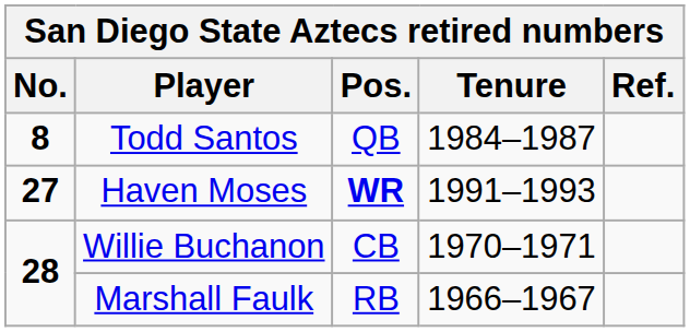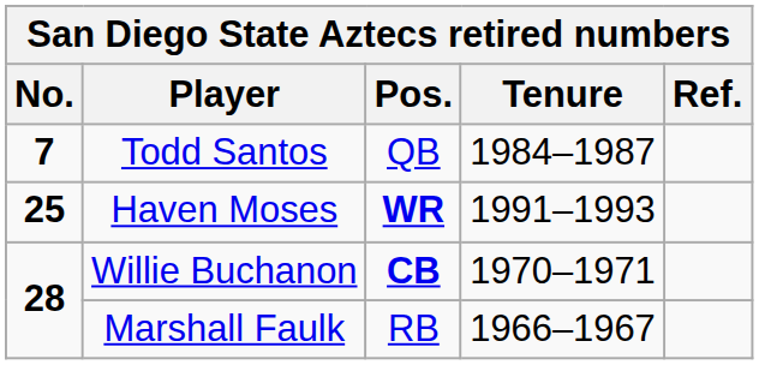Todd Santos | No.: 8 -> 7
Haven Moses | No.: 27 -> 25
Willie Buchanon | Pos.: normal -> bold
